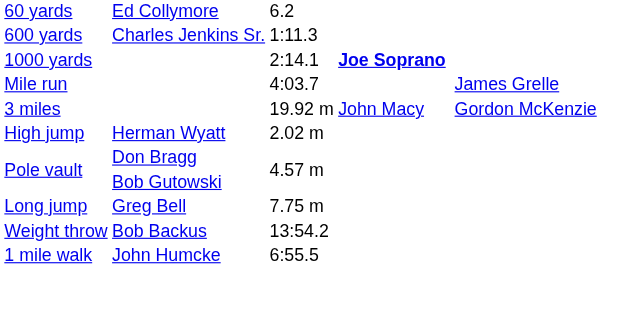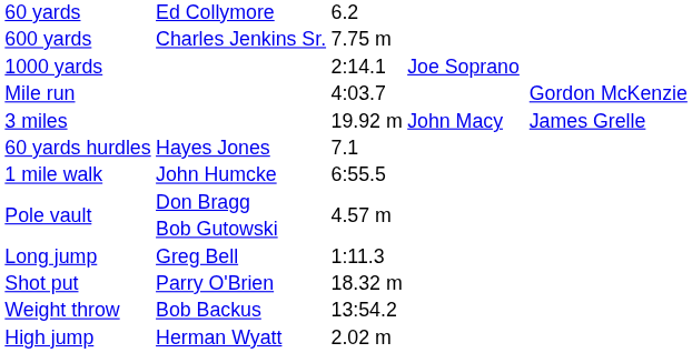600 yards | column 3: 1:11.3 -> 7.75 m
1000 yards | column 4: bold -> normal
Mile run | column 6: James Grelle -> Gordon McKenzie
3 miles | column 6: Gordon McKenzie -> James Grelle
+ row: 60 yards hurdles | Hayes Jones | 7.1
rows swapped: High jump <-> 1 mile walk
Long jump | column 3: 7.75 m -> 1:11.3
+ row: Shot put | Parry O'Brien | 18.32 m
